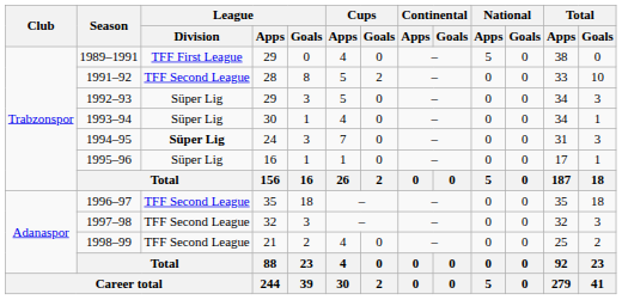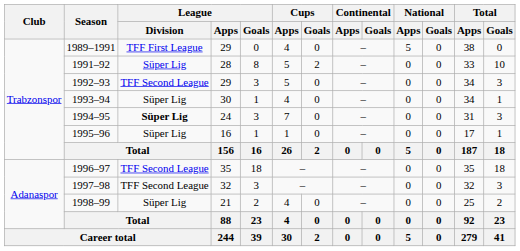1991–92 | League / Division: TFF Second League -> Süper Lig
1992–93 | League / Division: Süper Lig -> TFF Second League
1998–99 | League / Division: TFF Second League -> Süper Lig
